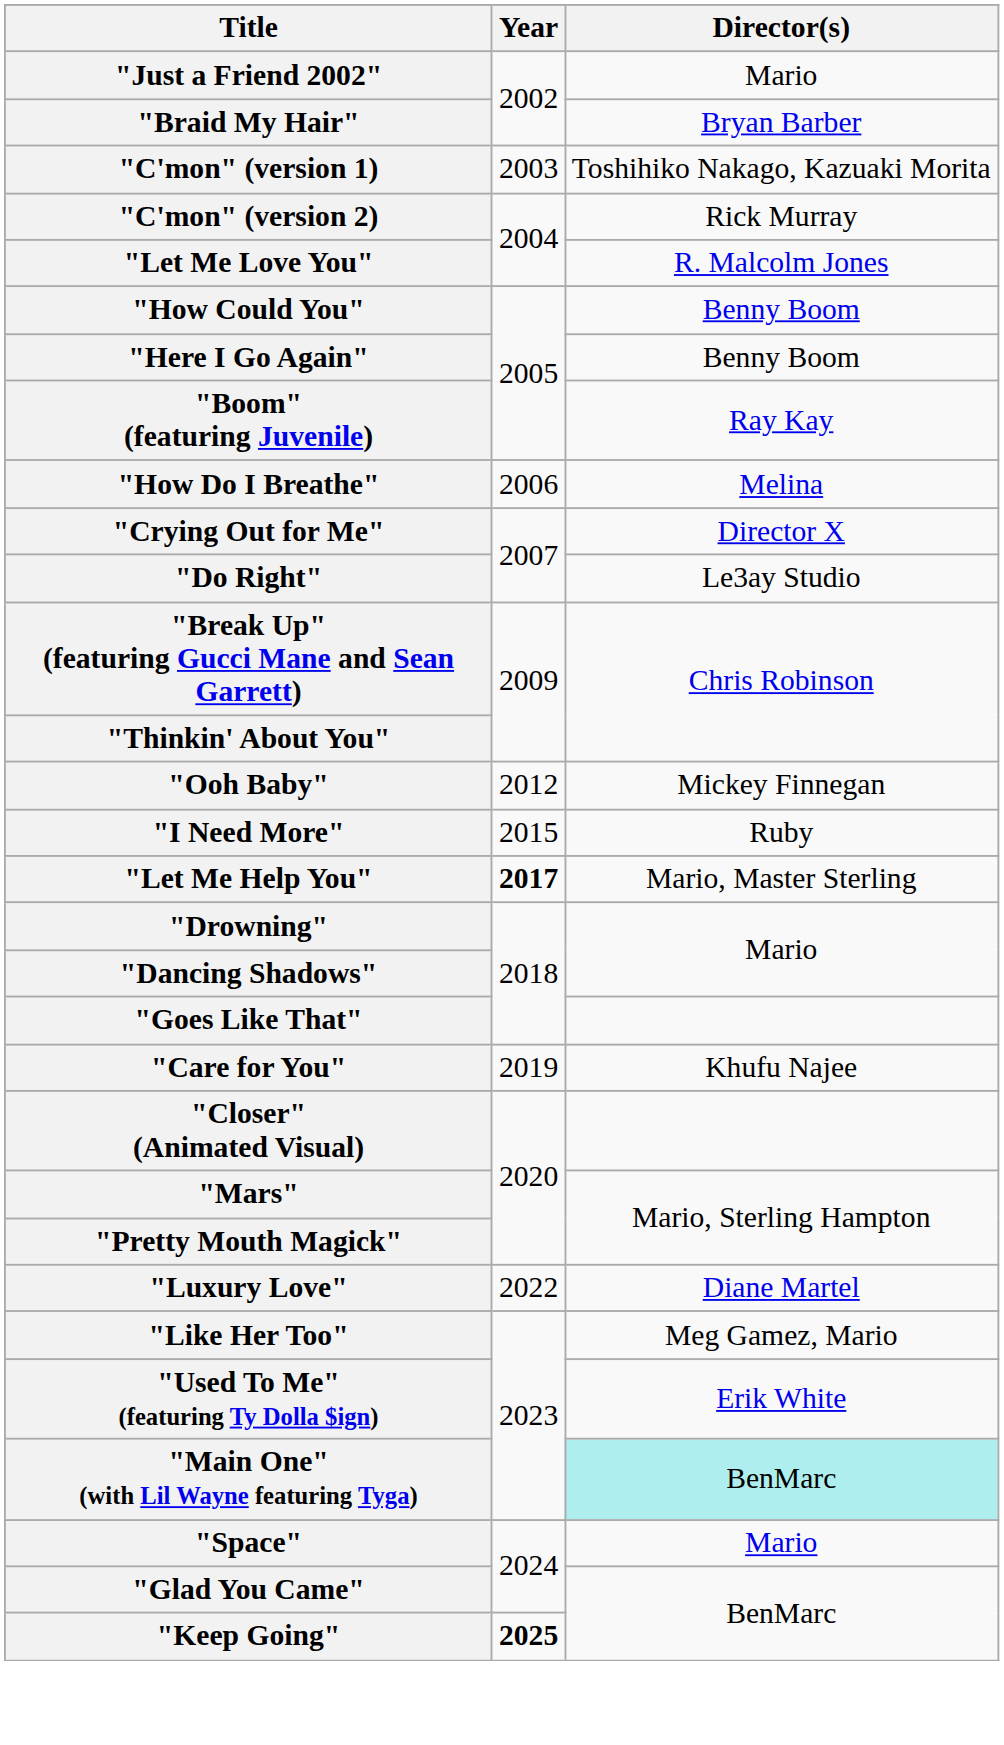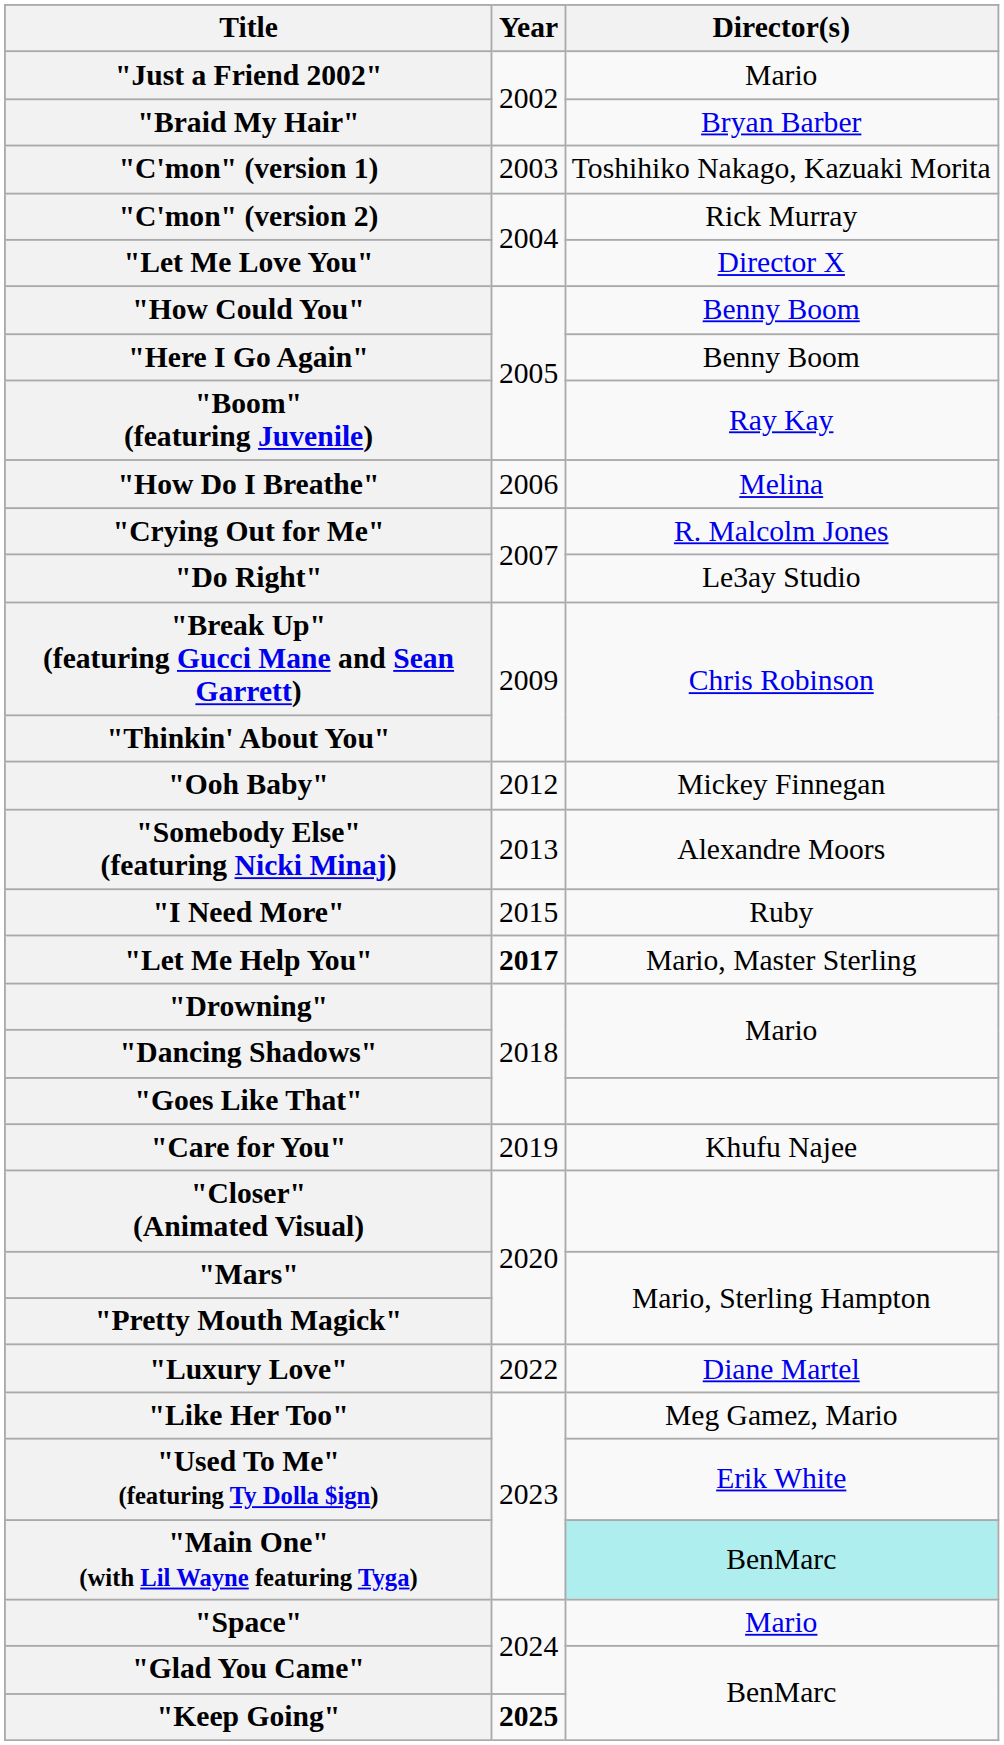"Let Me Love You" | Director(s): R. Malcolm Jones -> Director X
"Crying Out for Me" | Director(s): Director X -> R. Malcolm Jones
+ row: "Somebody Else" (featuring Nicki Minaj) | 2013 | Alexandre Moors
